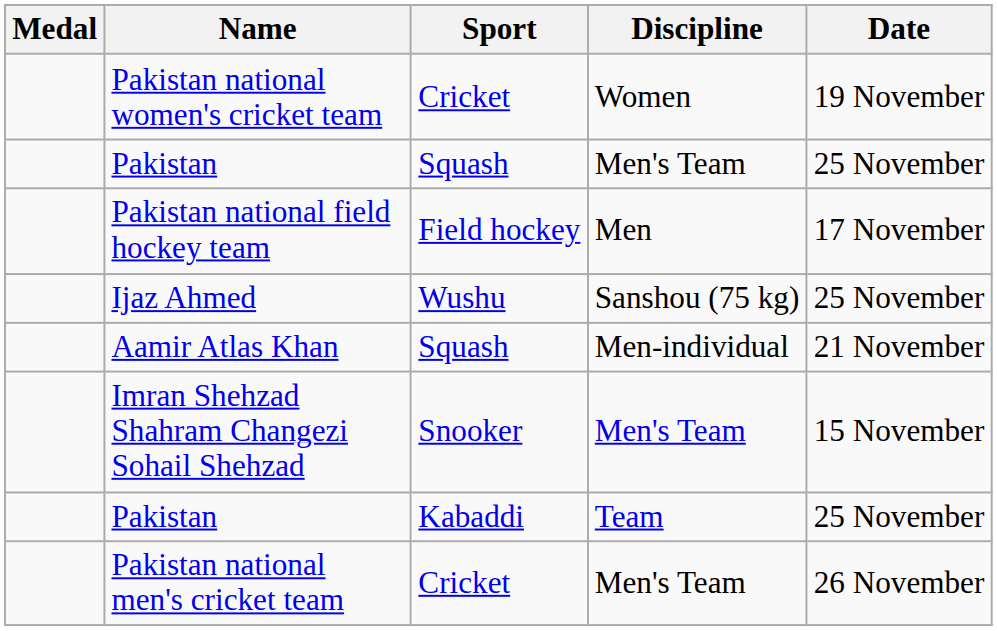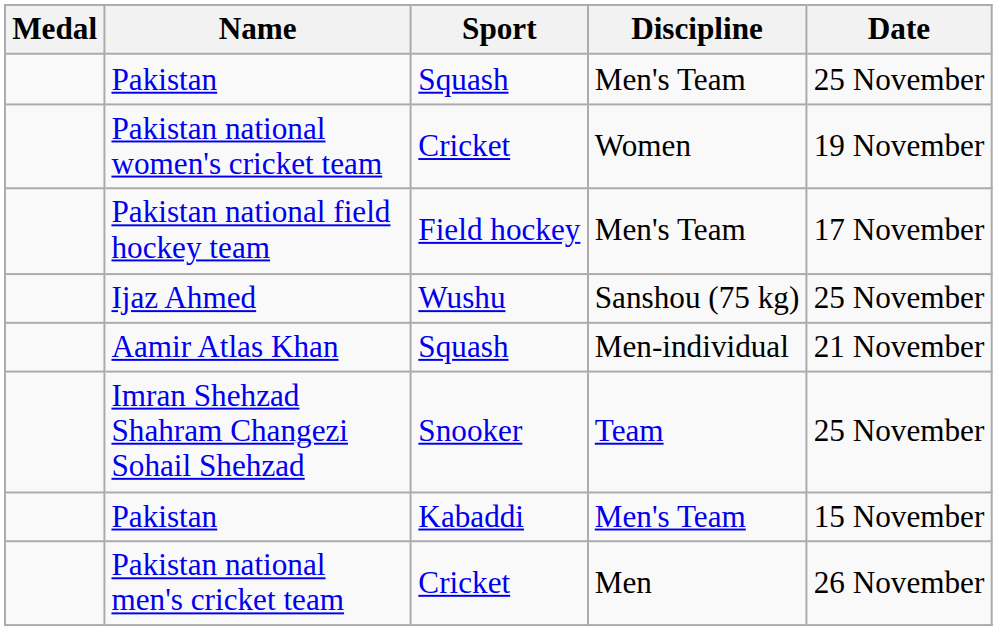rows swapped: Pakistan national women's cricket team <-> Pakistan / Squash
Pakistan national field hockey team | Discipline: Men -> Men's Team
Imran Shehzad Shahram Changezi Sohail Shehzad | Discipline: Men's Team -> Team
Imran Shehzad Shahram Changezi Sohail Shehzad | Date: 15 November -> 25 November
Pakistan / Kabaddi | Discipline: Team -> Men's Team
Pakistan / Kabaddi | Date: 25 November -> 15 November
Pakistan national men's cricket team | Discipline: Men's Team -> Men
